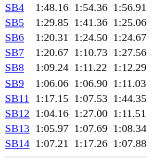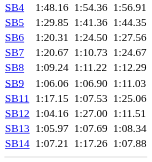SB5 | column 7: 1:25.06 -> 1:44.35
SB6 | column 7: 1:24.67 -> 1:27.56
SB7 | column 7: 1:27.56 -> 1:24.67
SB11 | column 7: 1:44.35 -> 1:25.06
